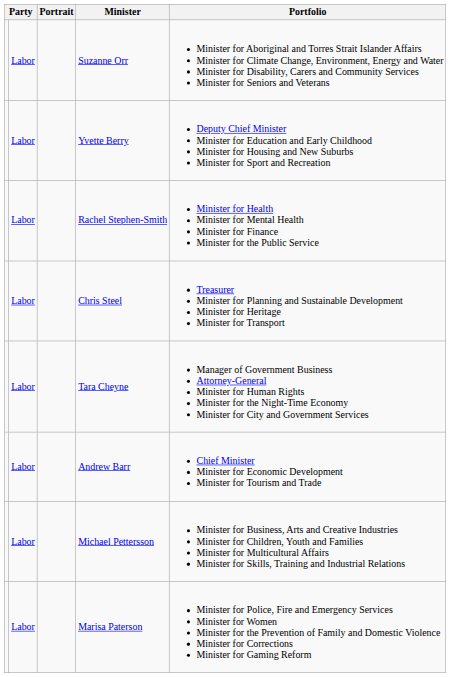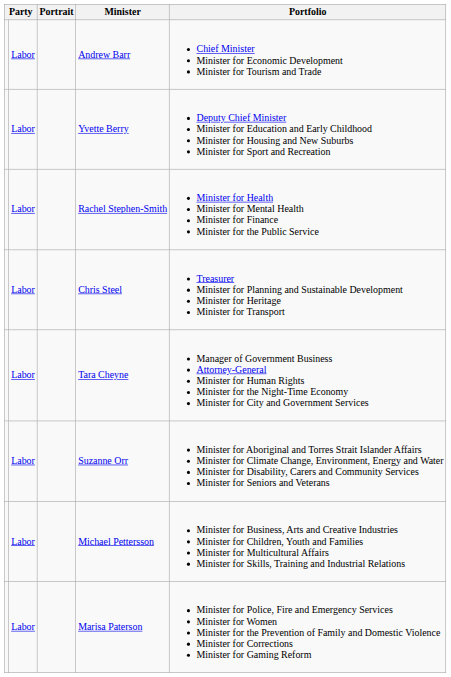rows swapped: Andrew Barr <-> Suzanne Orr
